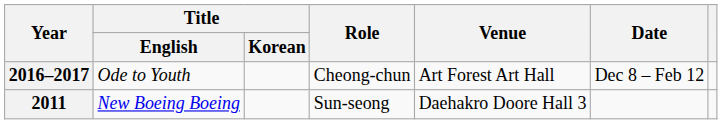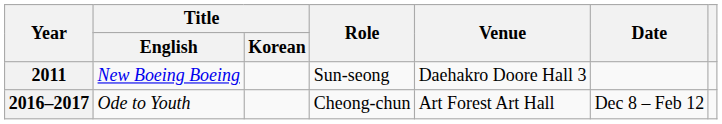rows swapped: 2011 <-> 2016–2017
